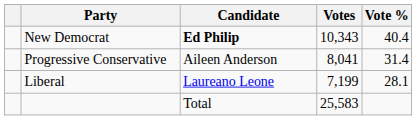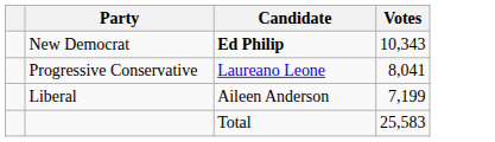- column: Vote % | 40.4 | 31.4 | 28.1
Progressive Conservative | Candidate: Aileen Anderson -> Laureano Leone
Liberal | Candidate: Laureano Leone -> Aileen Anderson
